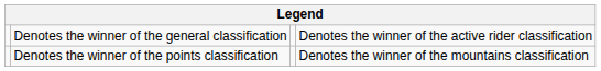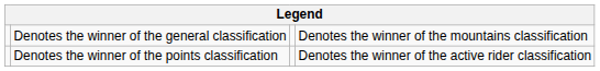Denotes the winner of the general classification | column 4: Denotes the winner of the active rider classification -> Denotes the winner of the mountains classification
Denotes the winner of the points classification | column 4: Denotes the winner of the mountains classification -> Denotes the winner of the active rider classification
